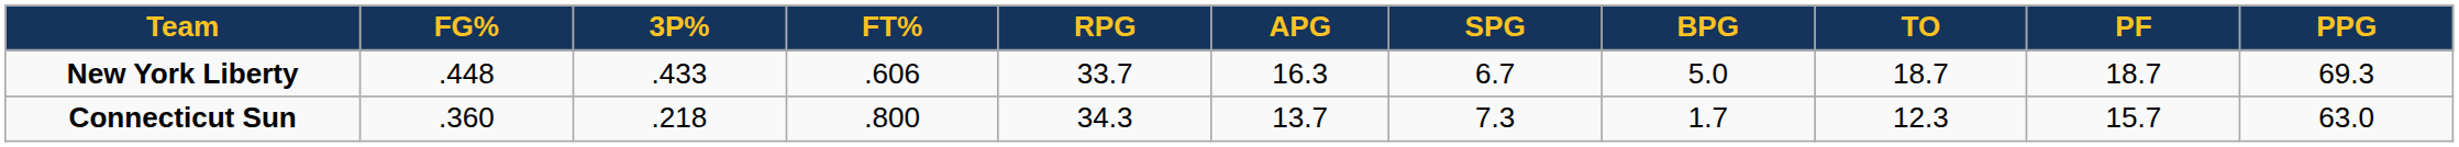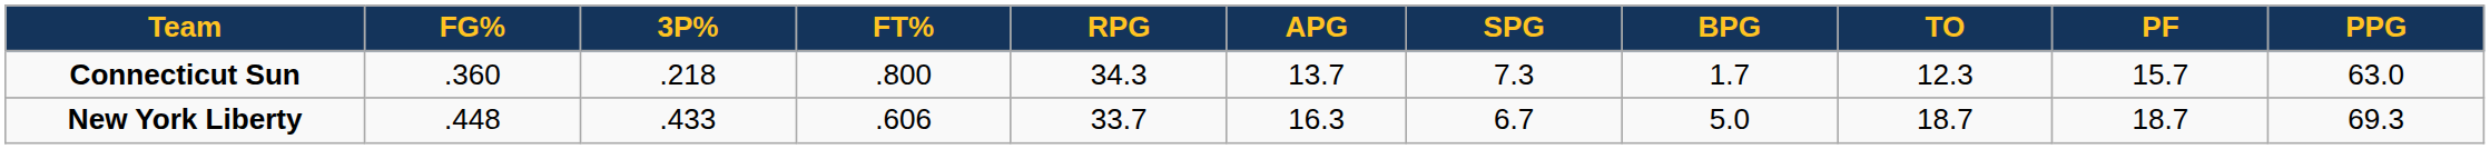rows swapped: Connecticut Sun <-> New York Liberty
